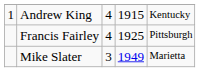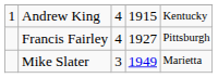Francis Fairley | column 4: 1925 -> 1927
